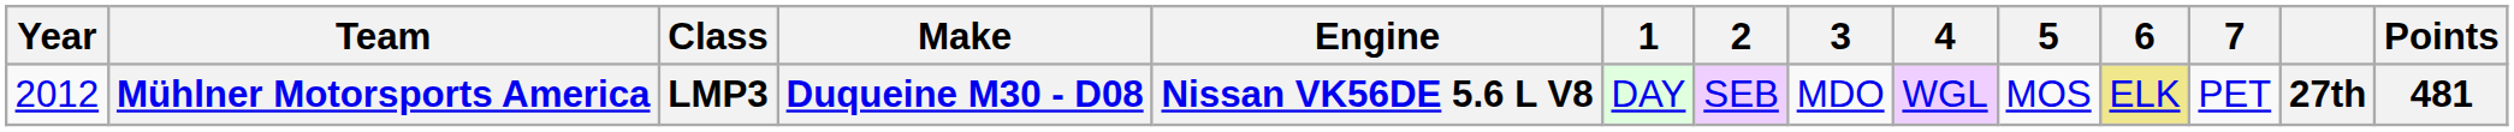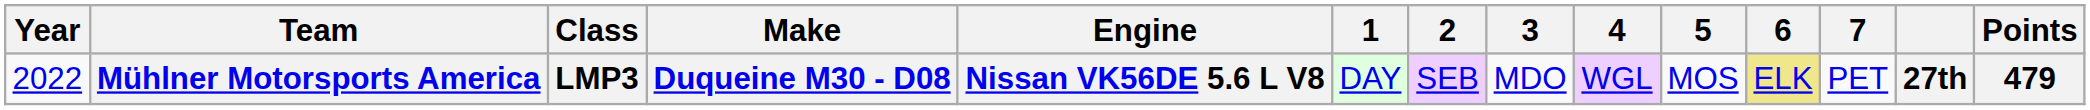Mühlner Motorsports America | Year: 2012 -> 2022
Mühlner Motorsports America | Points: 481 -> 479
